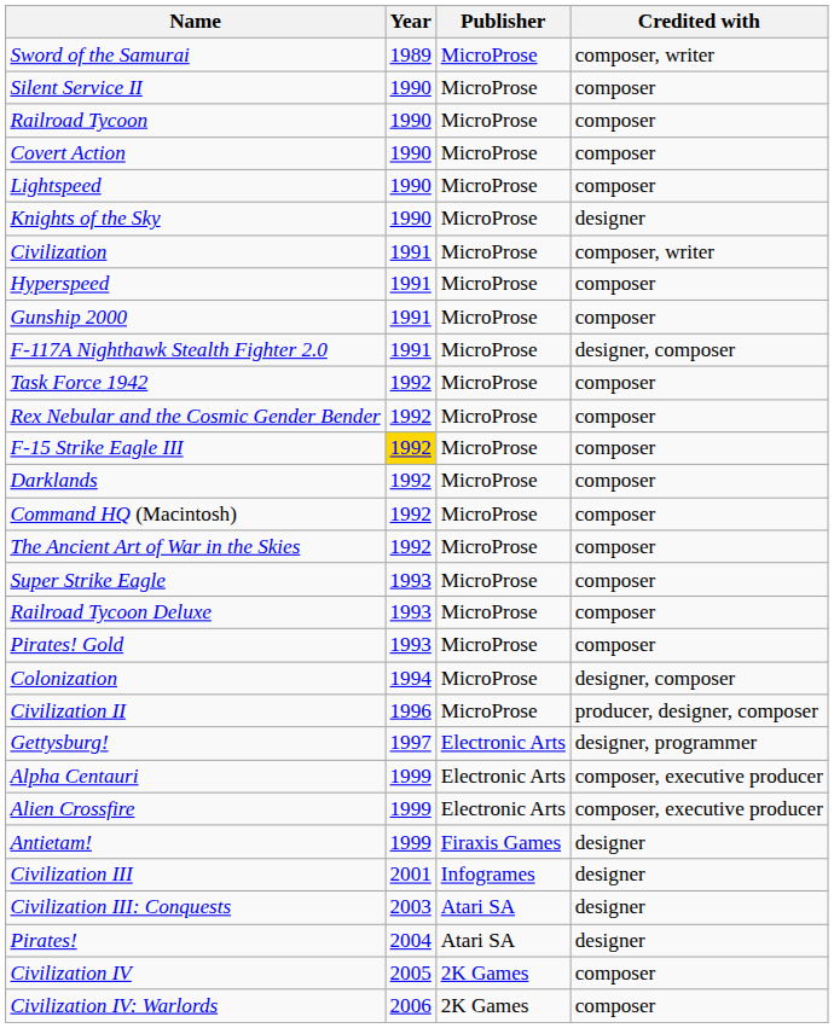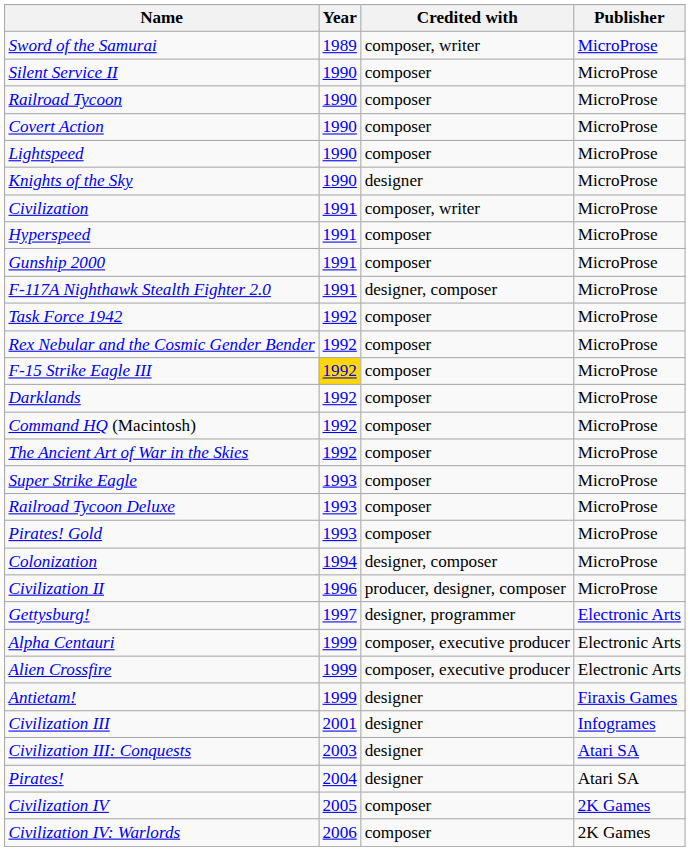columns swapped: Credited with <-> Publisher
